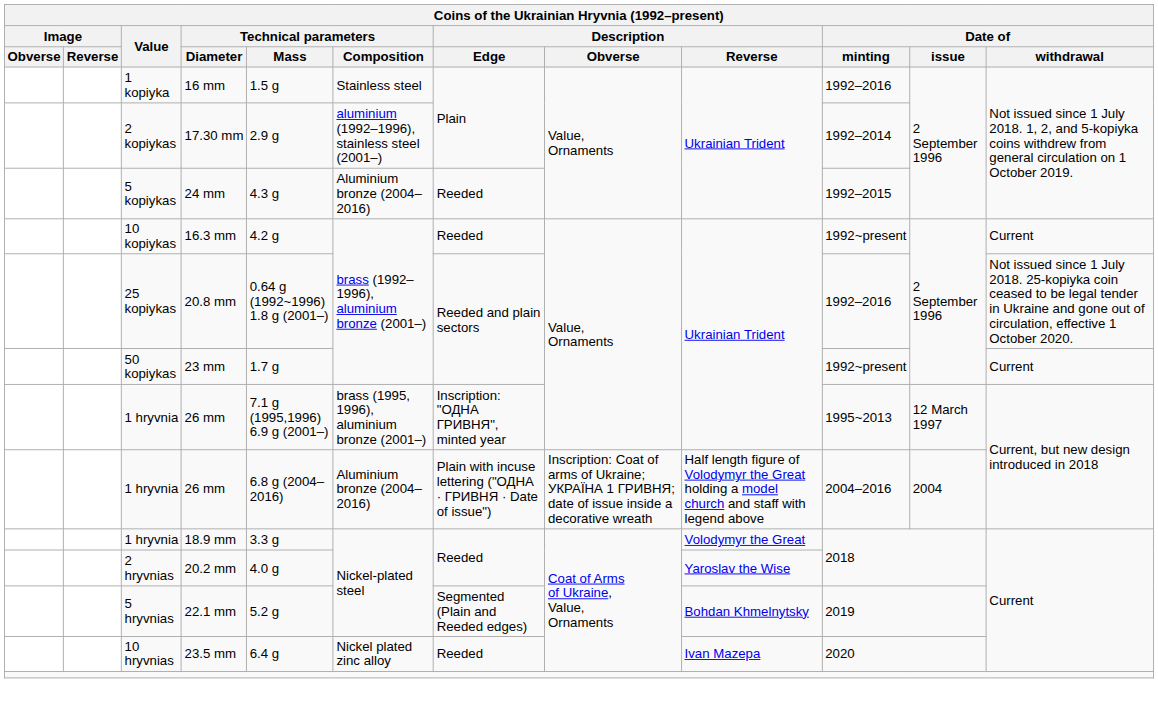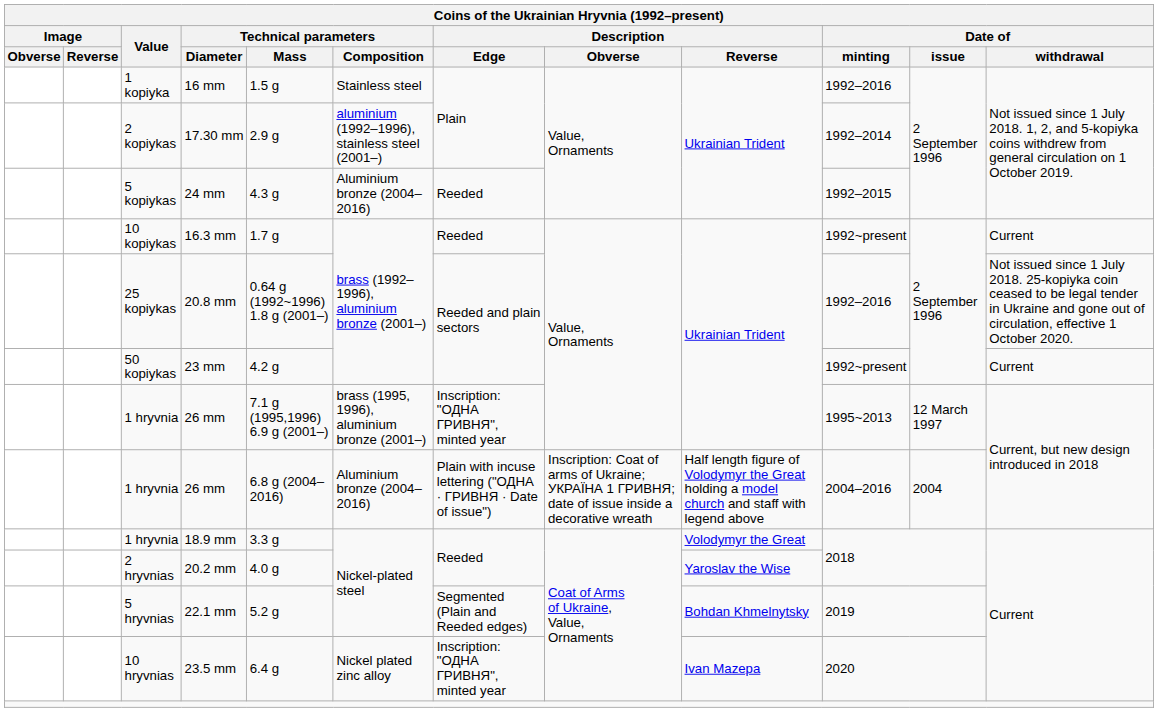16.3 mm | Technical parameters / Mass: 4.2 g -> 1.7 g
23 mm | Technical parameters / Mass: 1.7 g -> 4.2 g
23.5 mm | Description / Edge: Reeded -> Inscription: "ОДНА ГРИВНЯ", minted year
